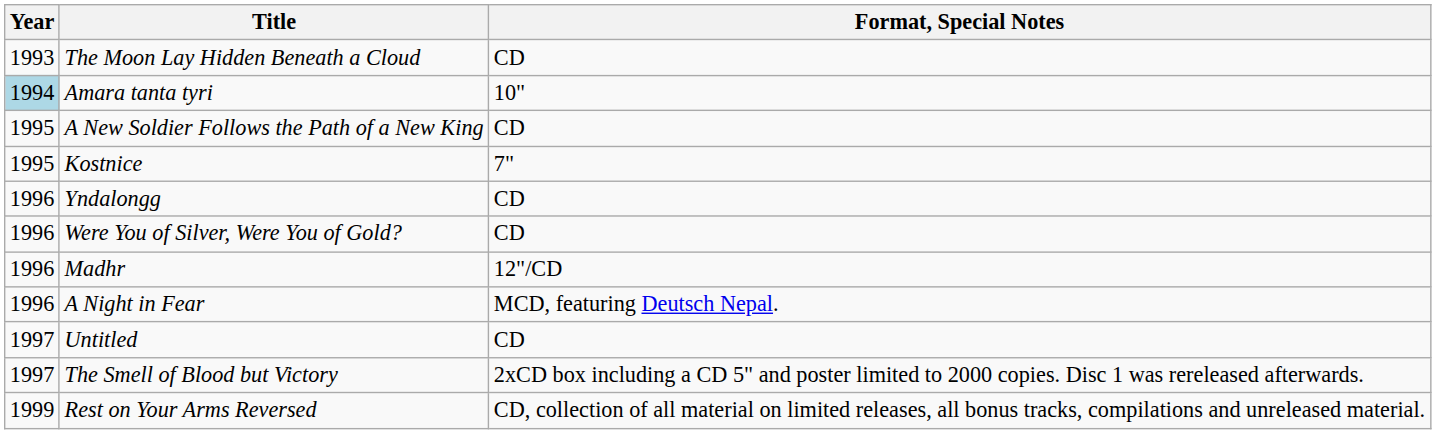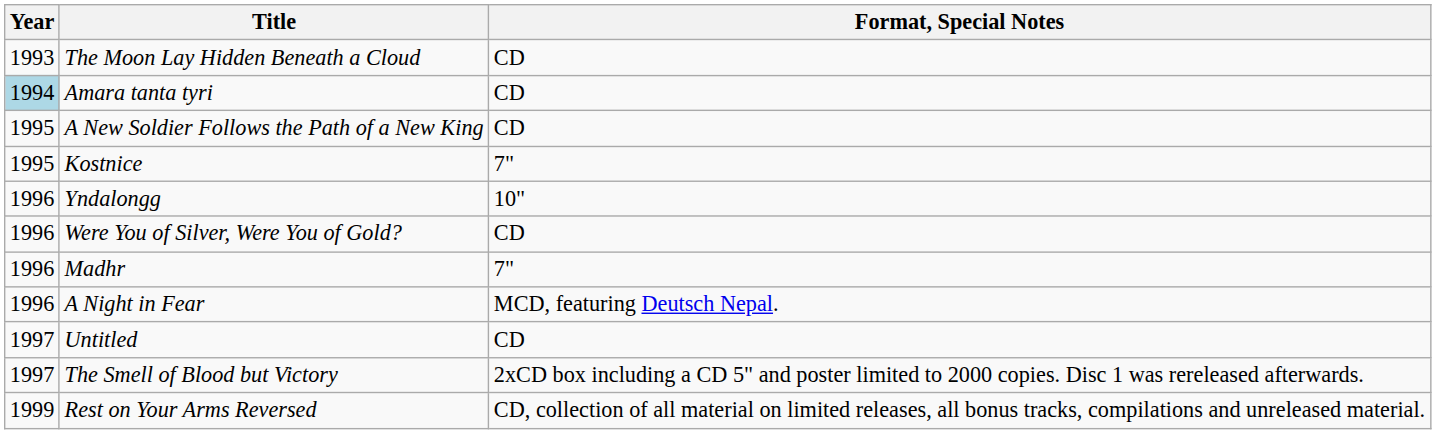Amara tanta tyri | Format, Special Notes: 10" -> CD
Yndalongg | Format, Special Notes: CD -> 10"
Madhr | Format, Special Notes: 12"/CD -> 7"
